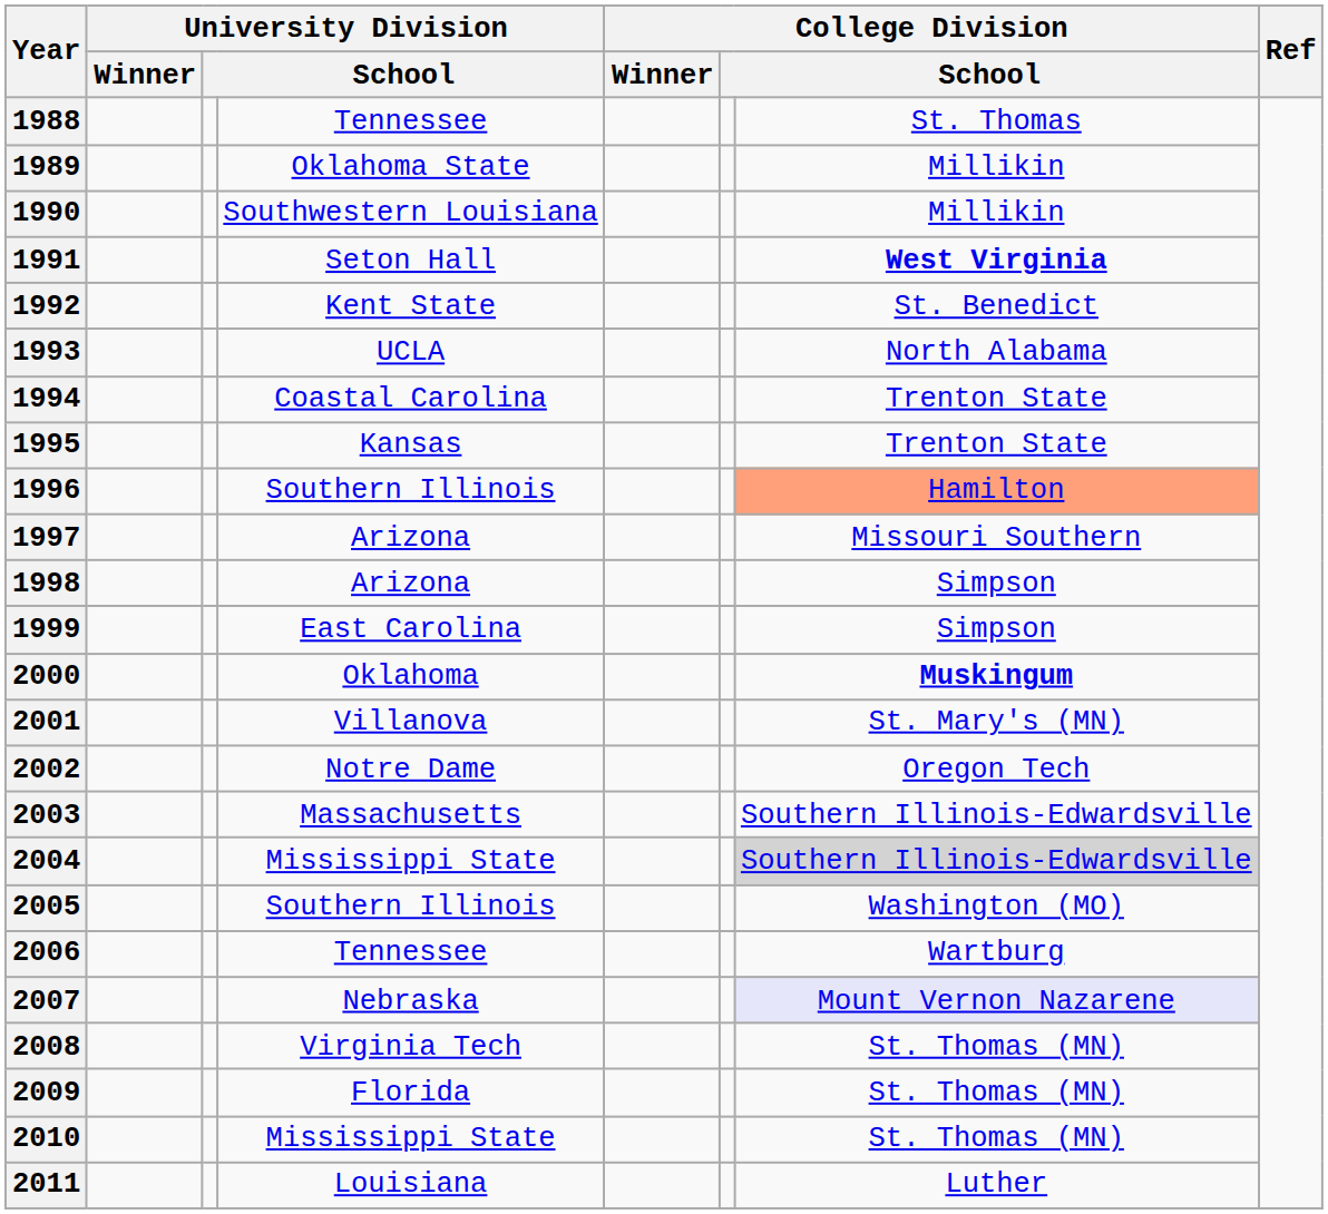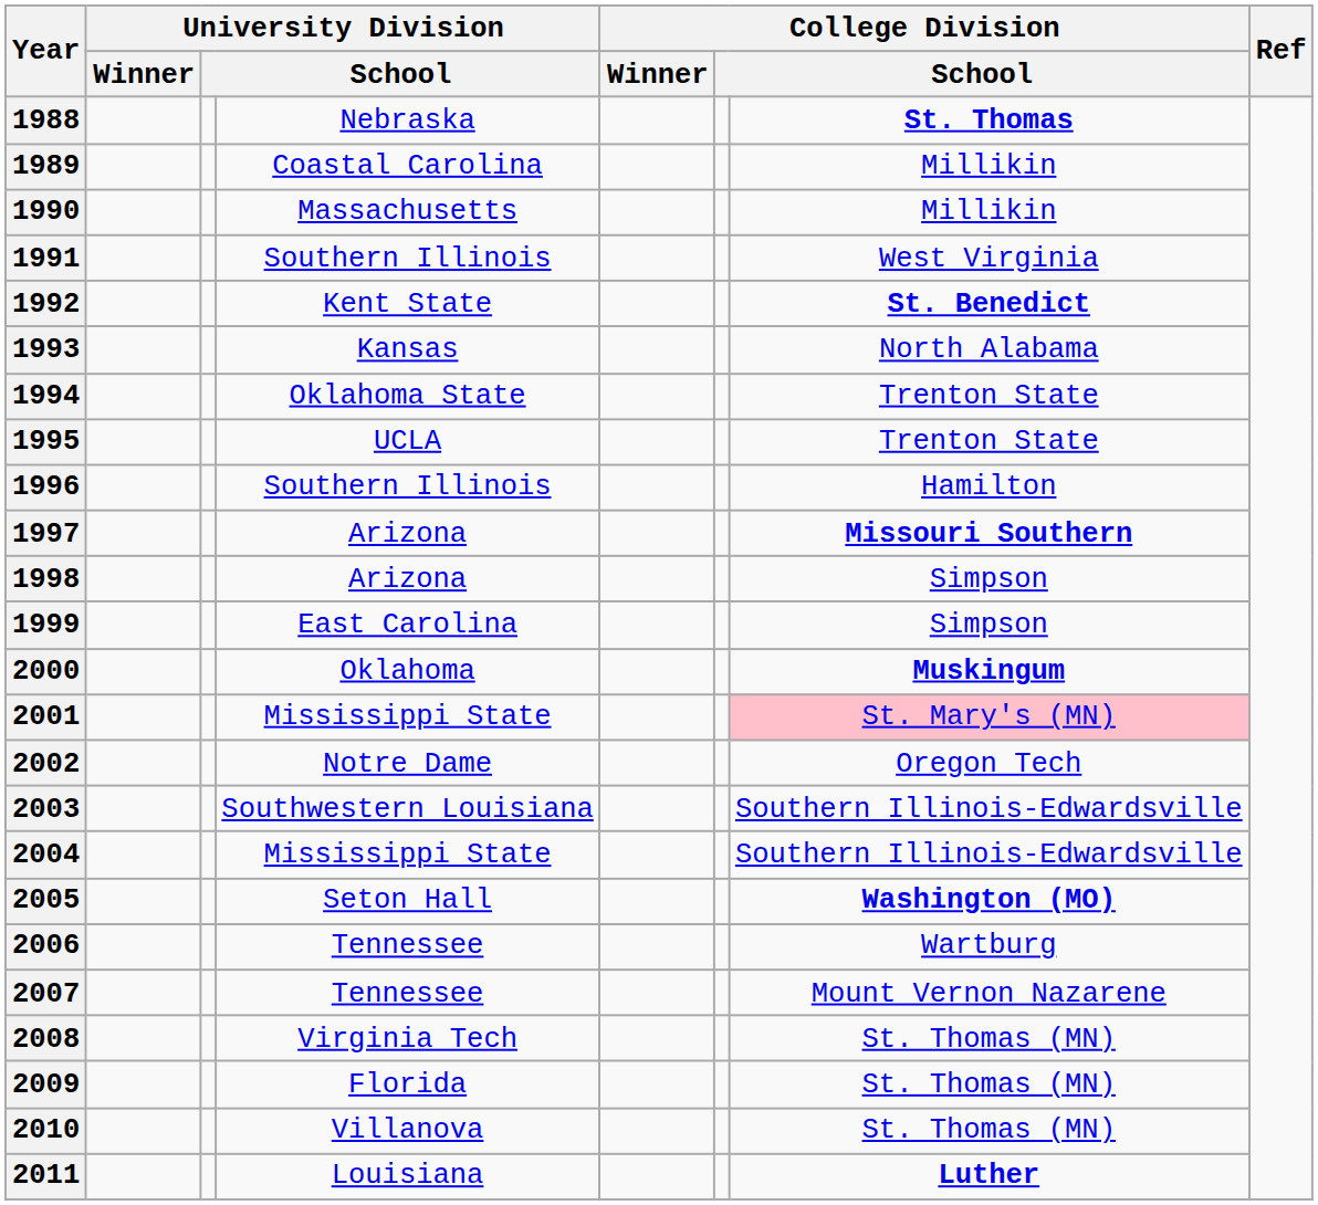1988 | column 4: Tennessee -> Nebraska
1988 | column 7: normal -> bold
1989 | column 4: Oklahoma State -> Coastal Carolina
1990 | column 4: Southwestern Louisiana -> Massachusetts
1991 | column 4: Seton Hall -> Southern Illinois
1991 | column 7: bold -> normal
1992 | column 7: normal -> bold
1993 | column 4: UCLA -> Kansas
1994 | column 4: Coastal Carolina -> Oklahoma State
1995 | column 4: Kansas -> UCLA
1996 | column 7: lightsalmon background -> no background
1997 | column 7: normal -> bold
2001 | column 4: Villanova -> Mississippi State
2001 | column 7: no background -> pink background
2003 | column 4: Massachusetts -> Southwestern Louisiana
2004 | column 7: lightgrey background -> no background
2005 | column 4: Southern Illinois -> Seton Hall
2005 | column 7: normal -> bold
2007 | column 4: Nebraska -> Tennessee
2007 | column 7: lavender background -> no background
2010 | column 4: Mississippi State -> Villanova
2011 | column 7: normal -> bold
